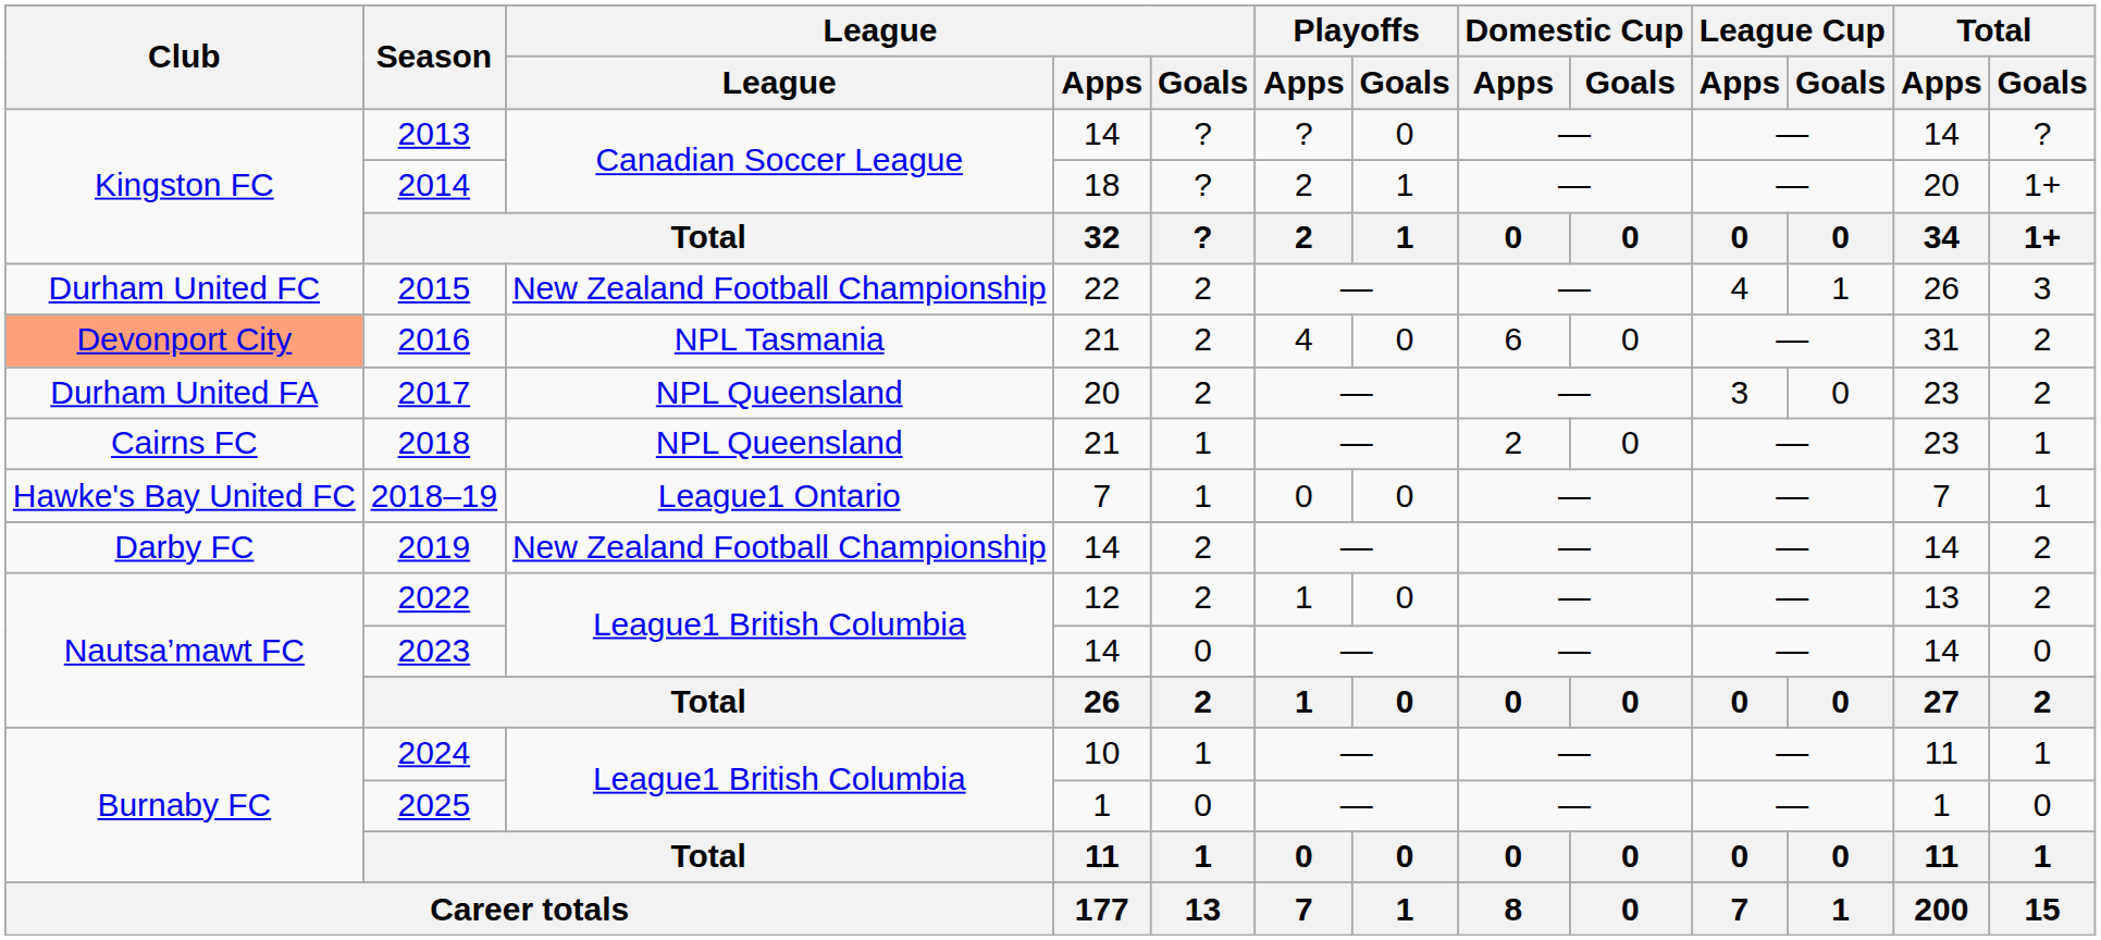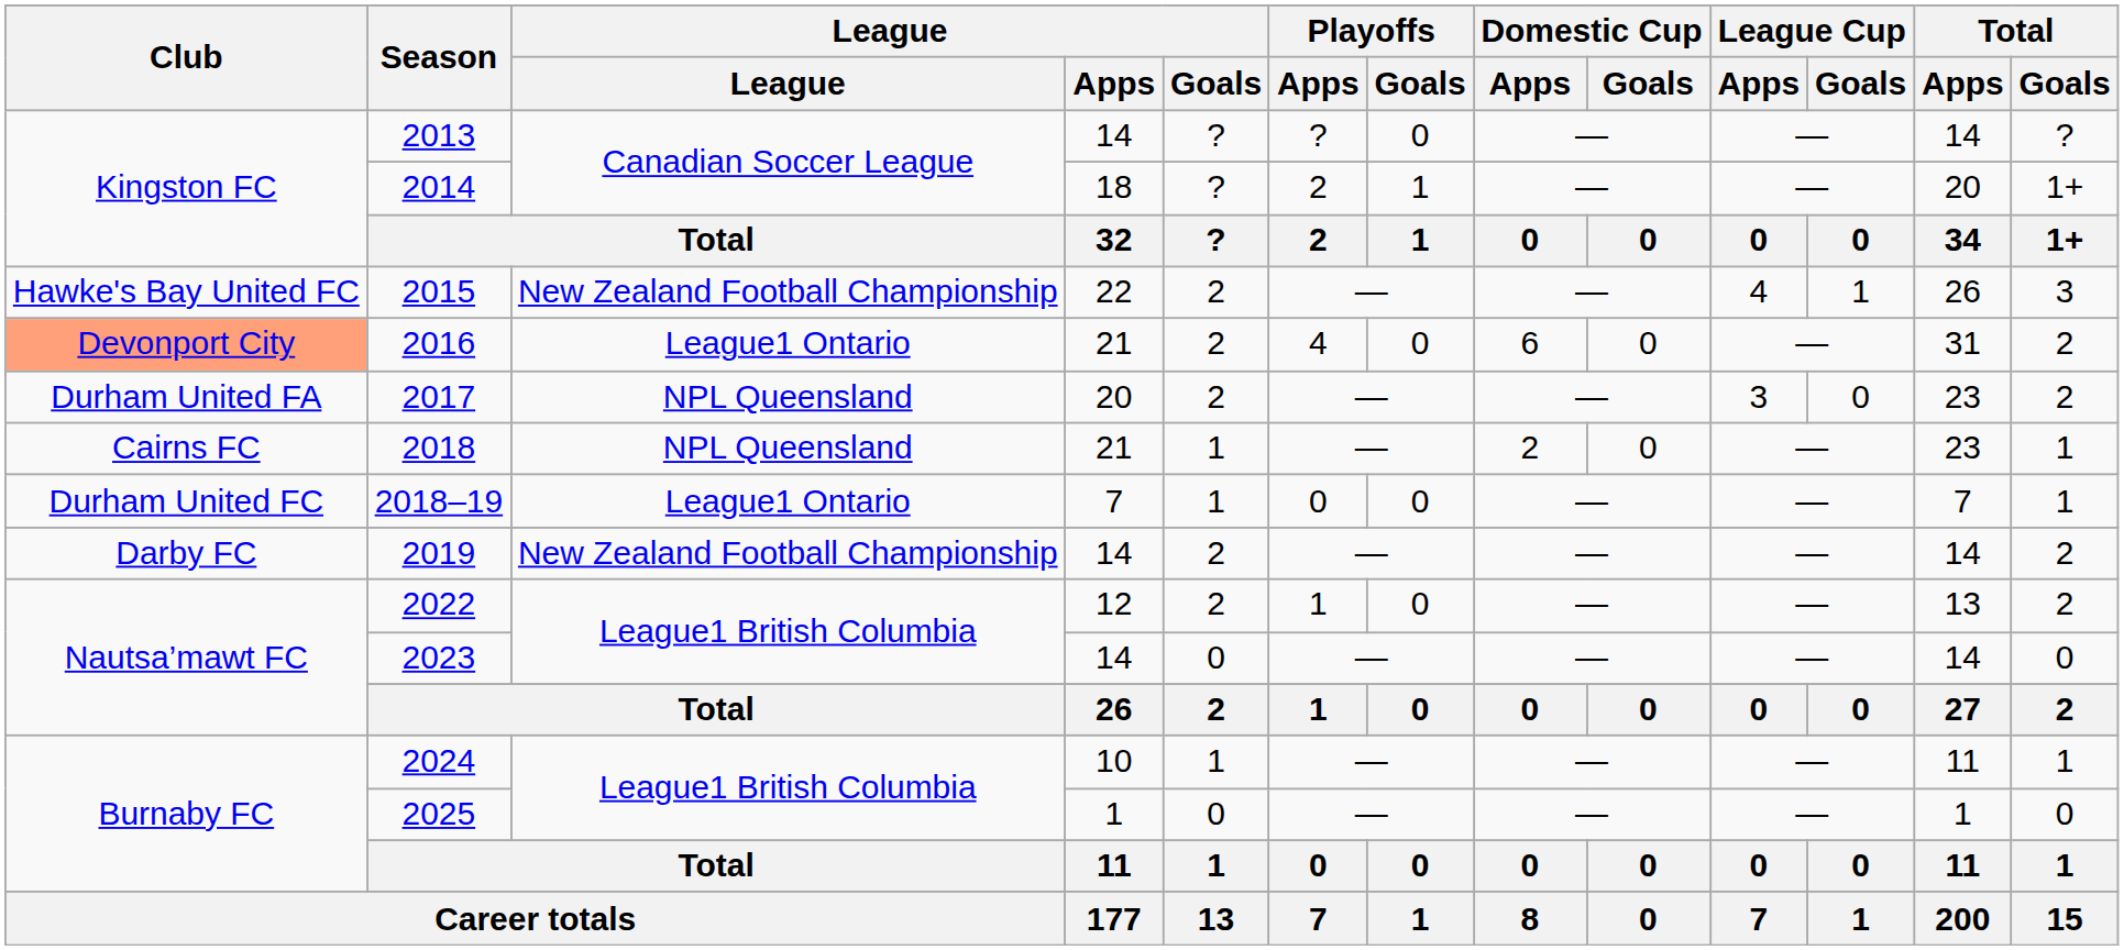2015 | Club: Durham United FC -> Hawke's Bay United FC
2016 | League: NPL Tasmania -> League1 Ontario
2018–19 | Club: Hawke's Bay United FC -> Durham United FC
